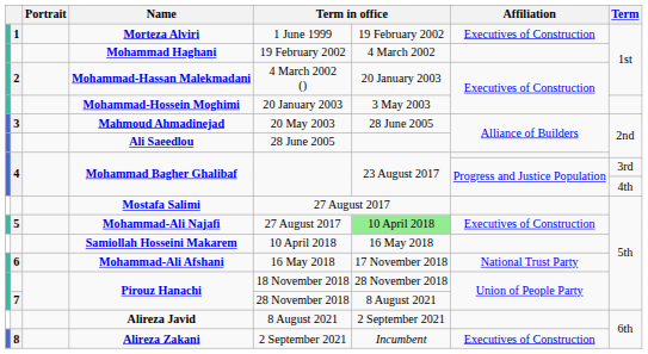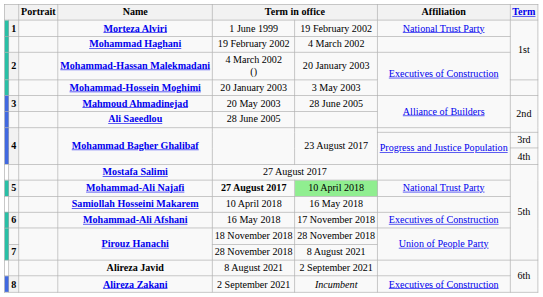Morteza Alviri | Affiliation: Executives of Construction -> National Trust Party
Mohammad-Ali Najafi | column 5: normal -> bold
Mohammad-Ali Najafi | Affiliation: Executives of Construction -> National Trust Party
Mohammad-Ali Afshani | Affiliation: National Trust Party -> Executives of Construction
